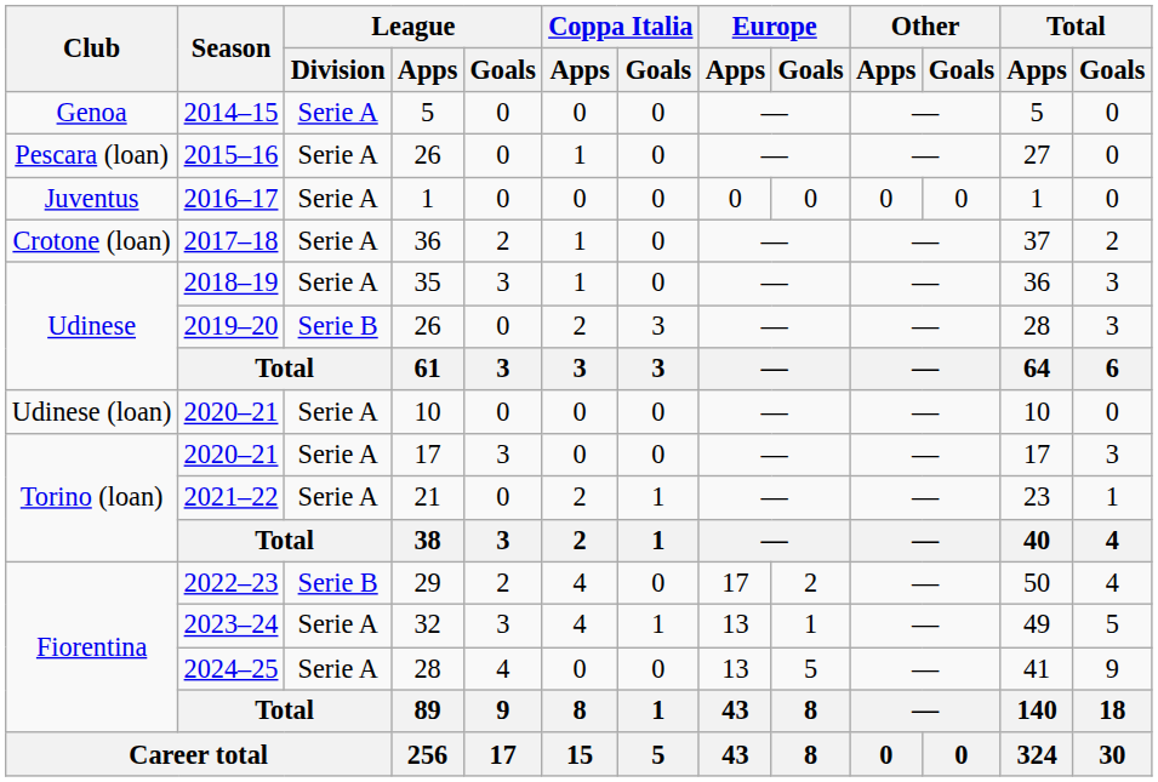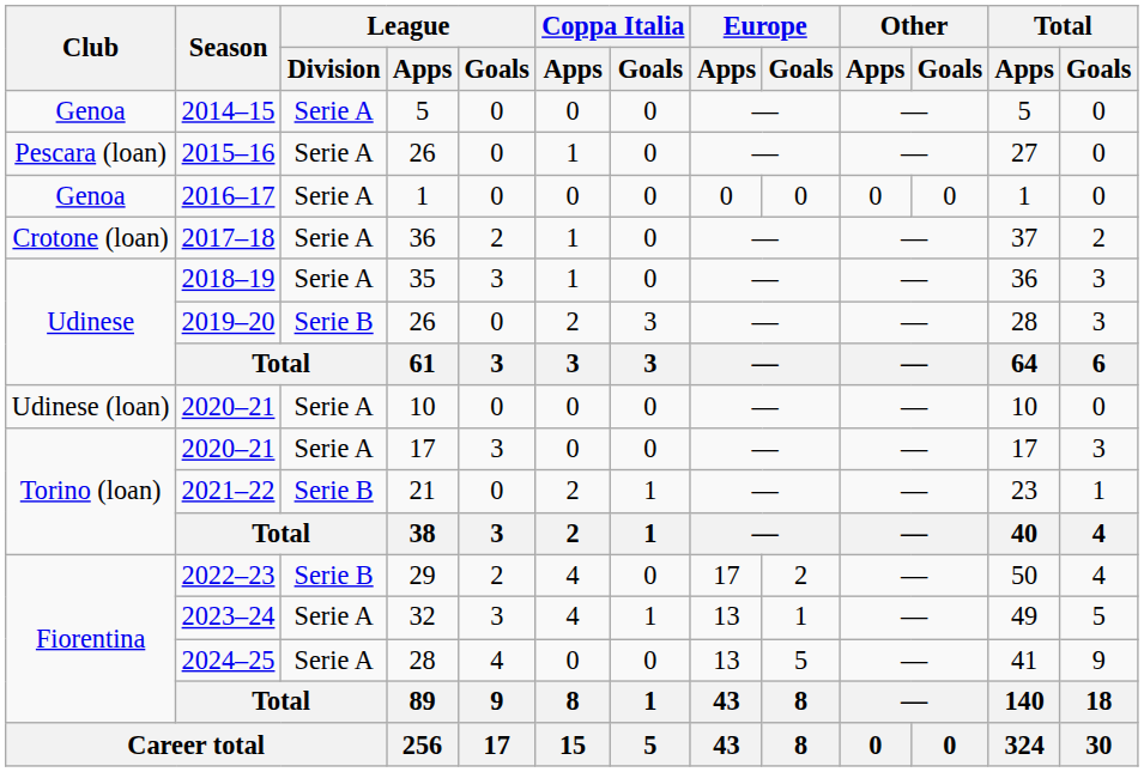2016–17 | Club: Juventus -> Genoa
2021–22 | League / Division: Serie A -> Serie B
